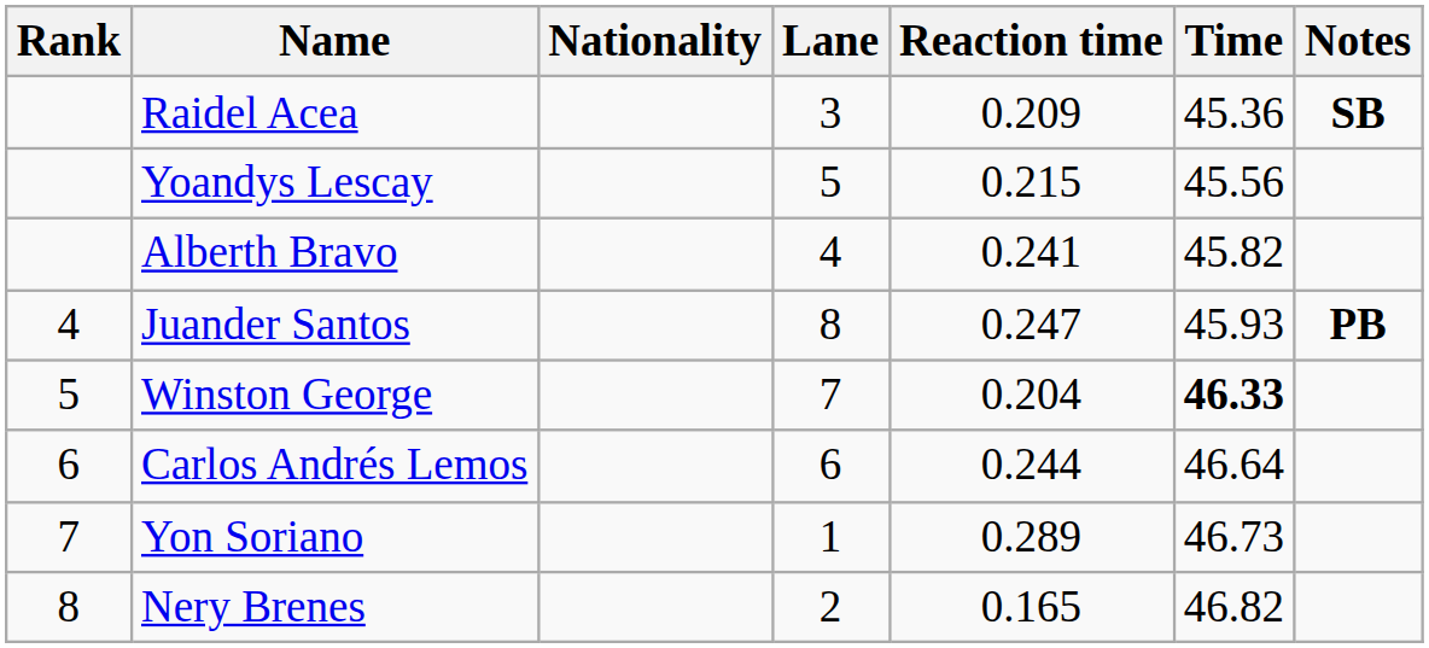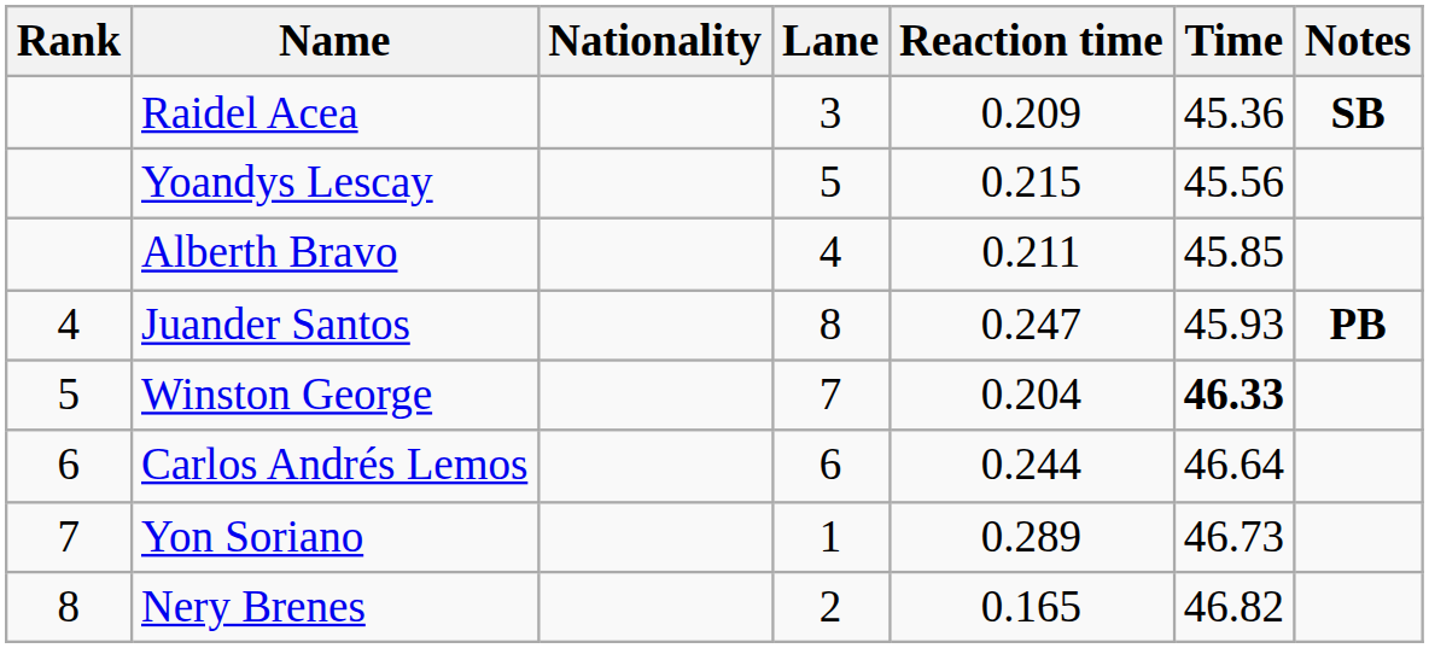Alberth Bravo | Reaction time: 0.241 -> 0.211
Alberth Bravo | Time: 45.82 -> 45.85
